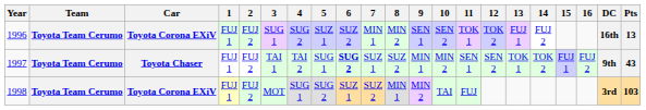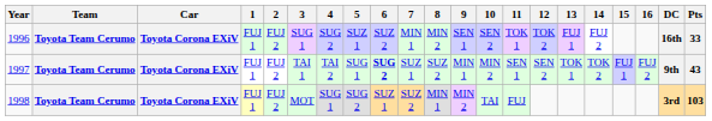1996 | Pts: 13 -> 33
1997 | Car: Toyota Chaser -> Toyota Corona EXiV
